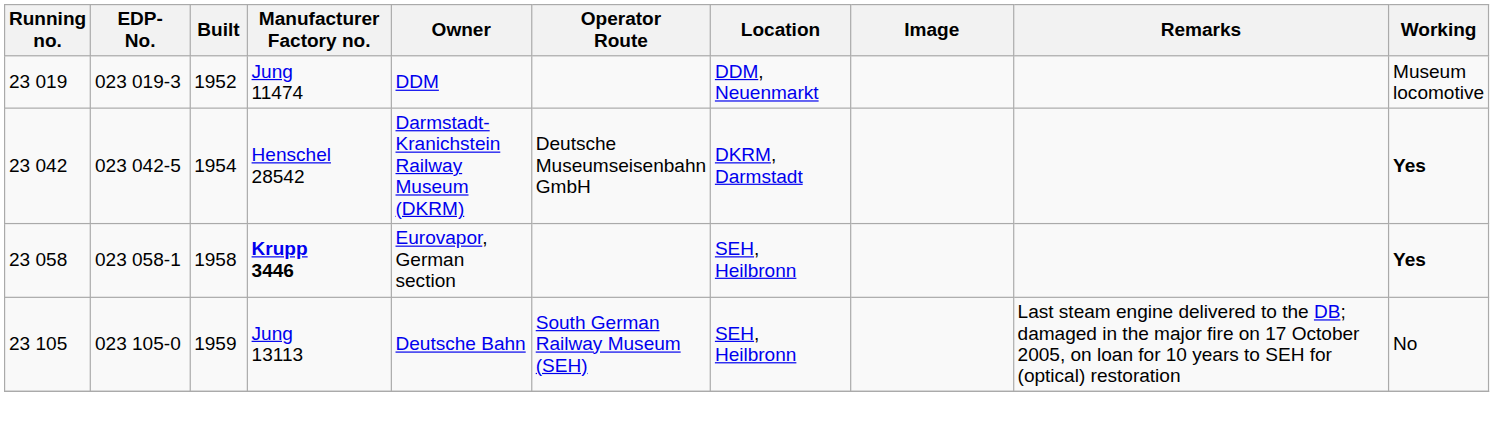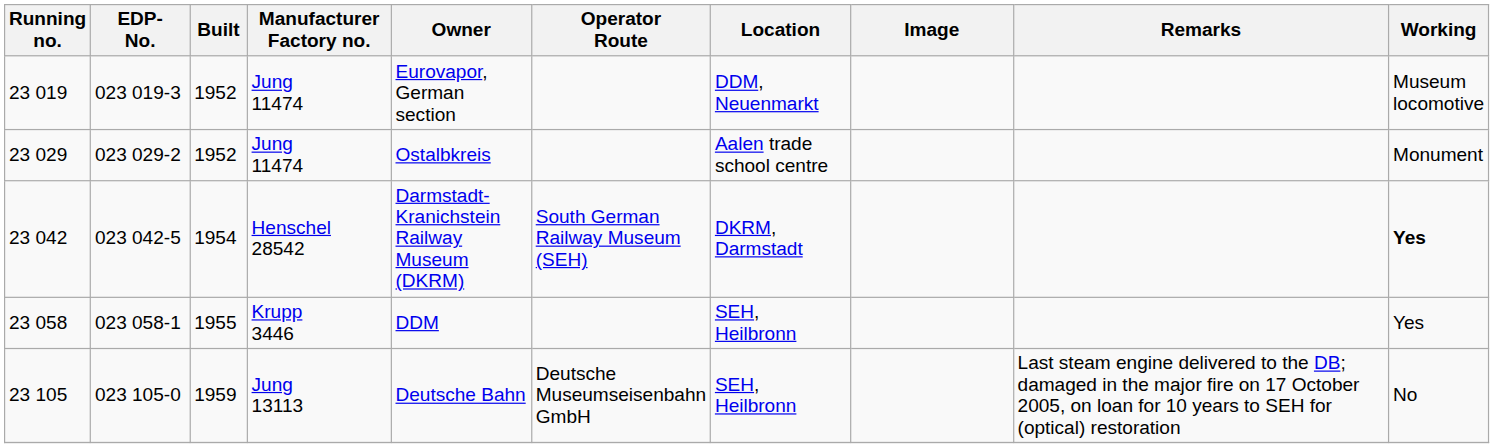23 019 | Owner: DDM -> Eurovapor, German section
+ row: 23 029 | 023 029-2 | 1952 | Jung 11474 | Ostalbkreis | Aalen trade school centre | Monument
23 042 | Operator Route: Deutsche Museumseisenbahn GmbH -> South German Railway Museum (SEH)
23 058 | Built: 1958 -> 1955
23 058 | Manufacturer Factory no.: bold -> normal
23 058 | Owner: Eurovapor, German section -> DDM
23 058 | Working: bold -> normal
23 105 | Operator Route: South German Railway Museum (SEH) -> Deutsche Museumseisenbahn GmbH
